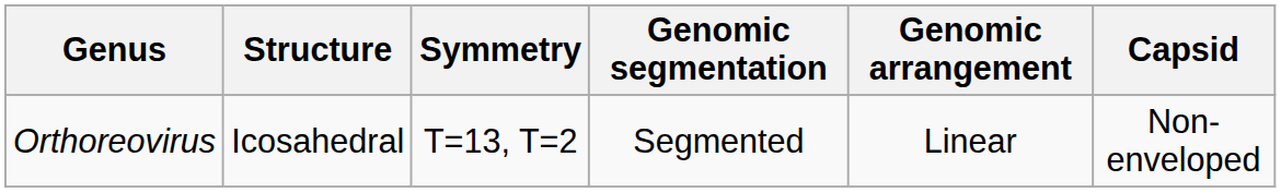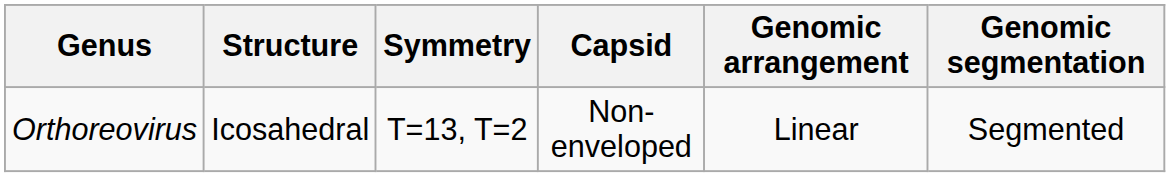columns swapped: Capsid <-> Genomic segmentation
